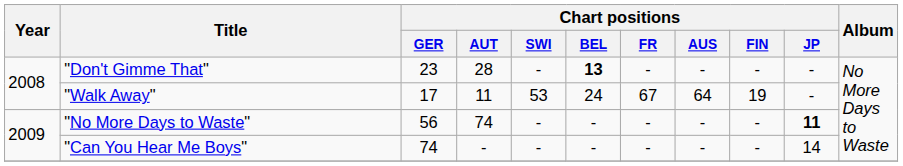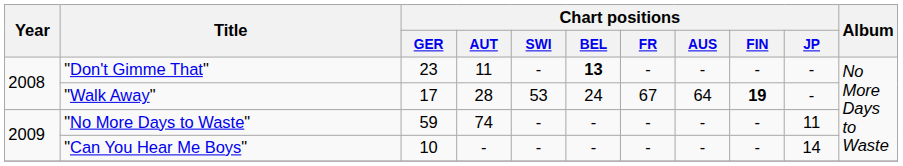"Don't Gimme That" | Chart positions / AUT: 28 -> 11
"Walk Away" | Chart positions / AUT: 11 -> 28
"Walk Away" | Chart positions / FIN: normal -> bold
"No More Days to Waste" | Chart positions / GER: 56 -> 59
"No More Days to Waste" | Chart positions / JP: bold -> normal
"Can You Hear Me Boys" | Chart positions / GER: 74 -> 10
